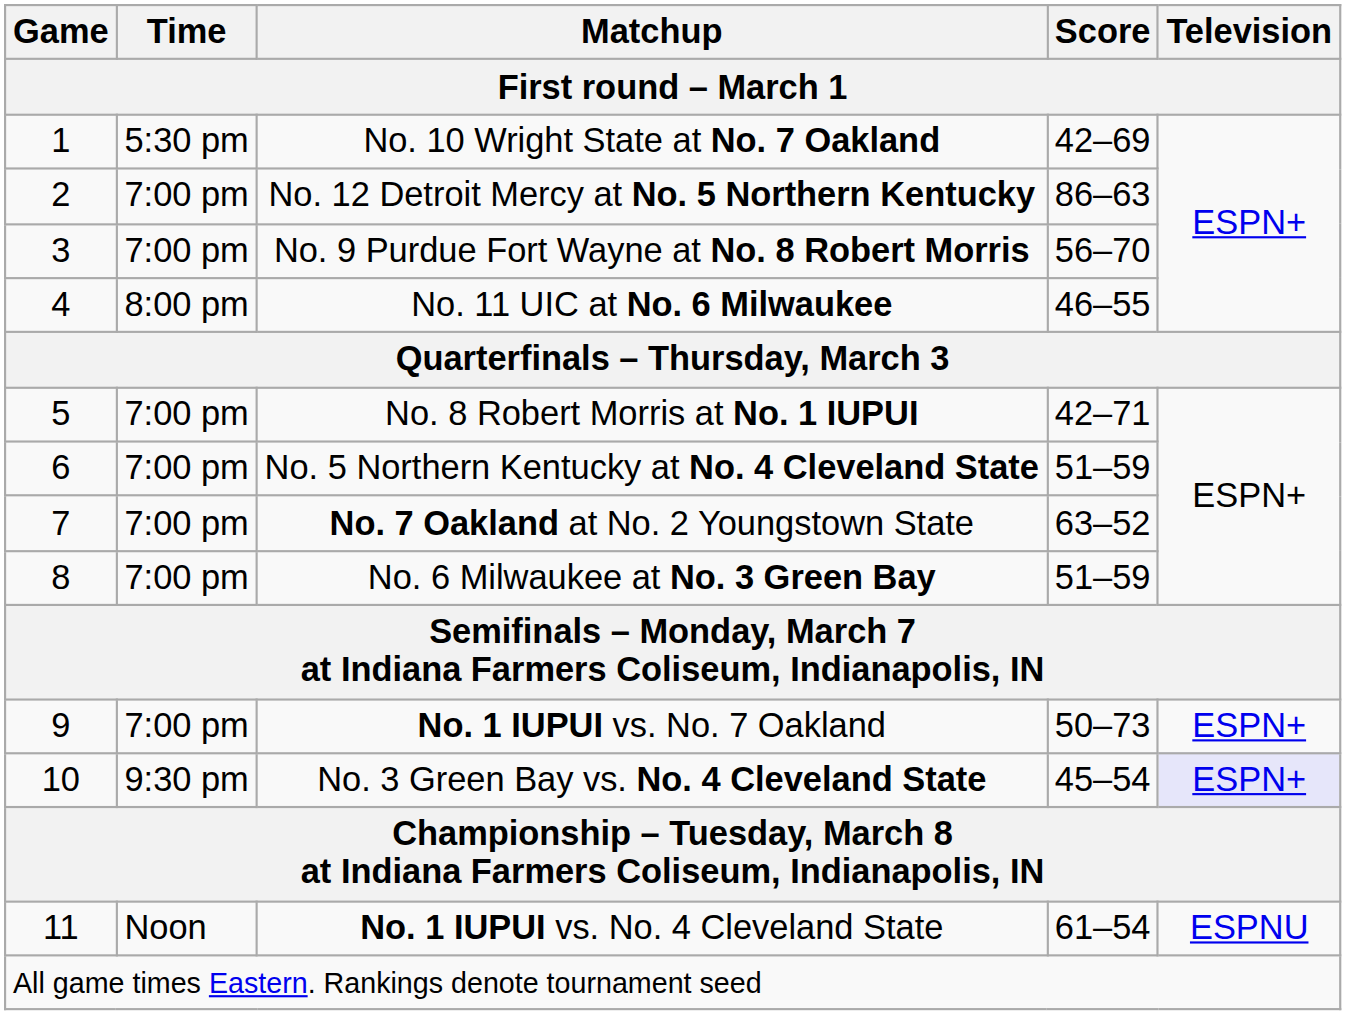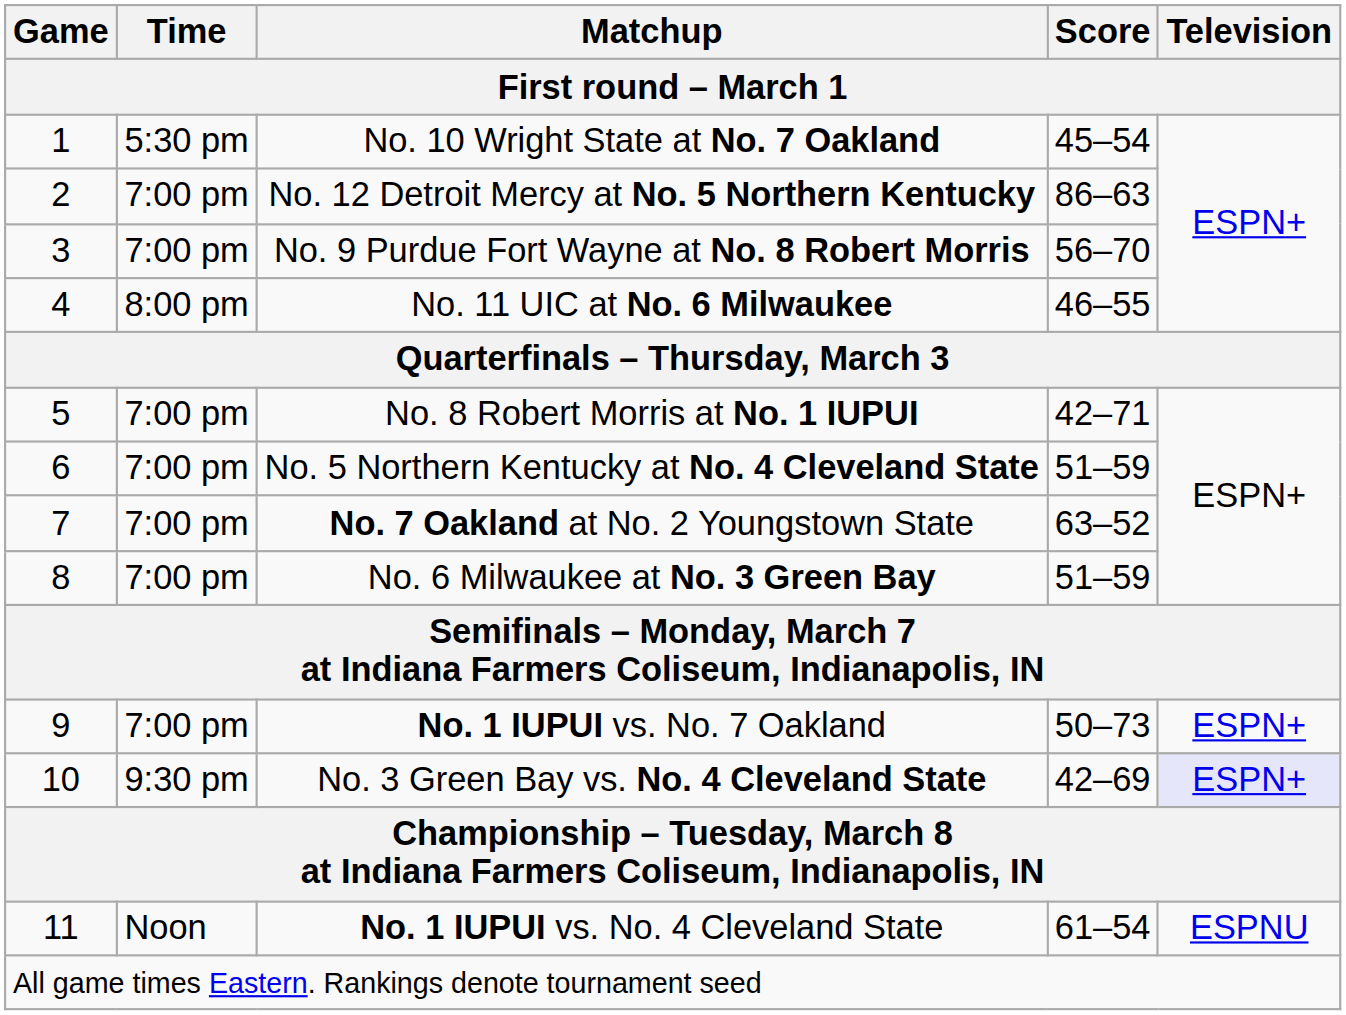No. 10 Wright State at No. 7 Oakland | Score: 42–69 -> 45–54
No. 3 Green Bay vs. No. 4 Cleveland State | Score: 45–54 -> 42–69
